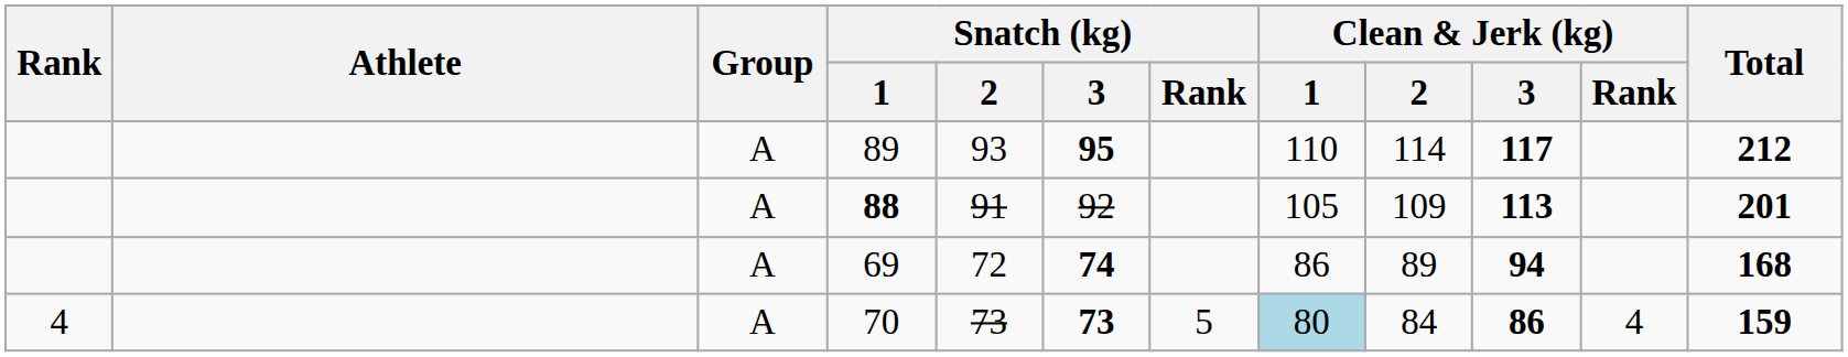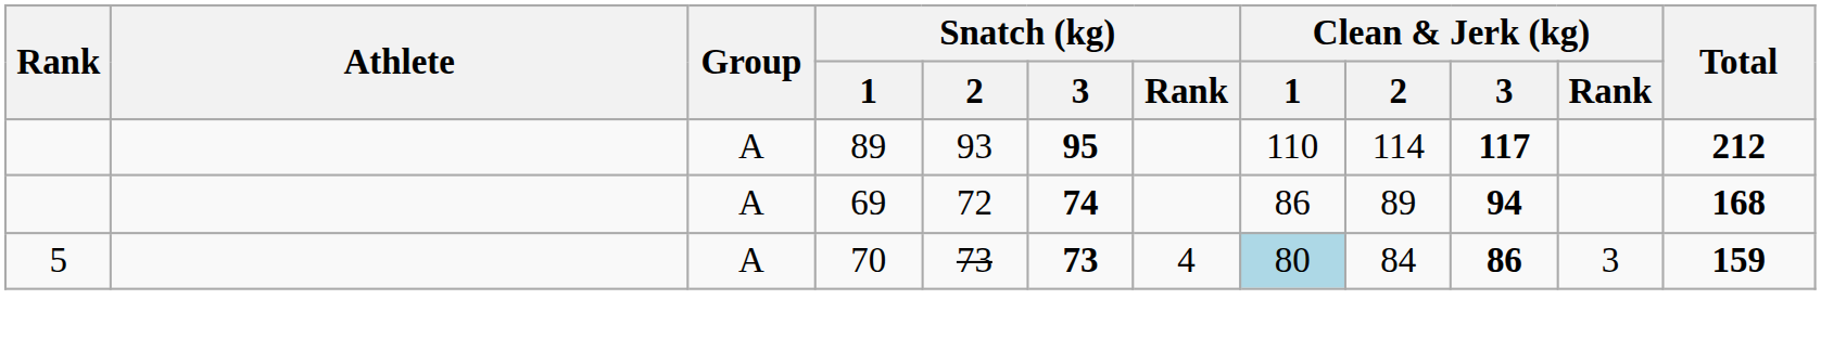- row: A | 88 | 91 | 92 | 105 | 109 | 113 | 201
70 | Rank: 4 -> 5
70 | Snatch (kg) / Rank: 5 -> 4
70 | Clean & Jerk (kg) / Rank: 4 -> 3
